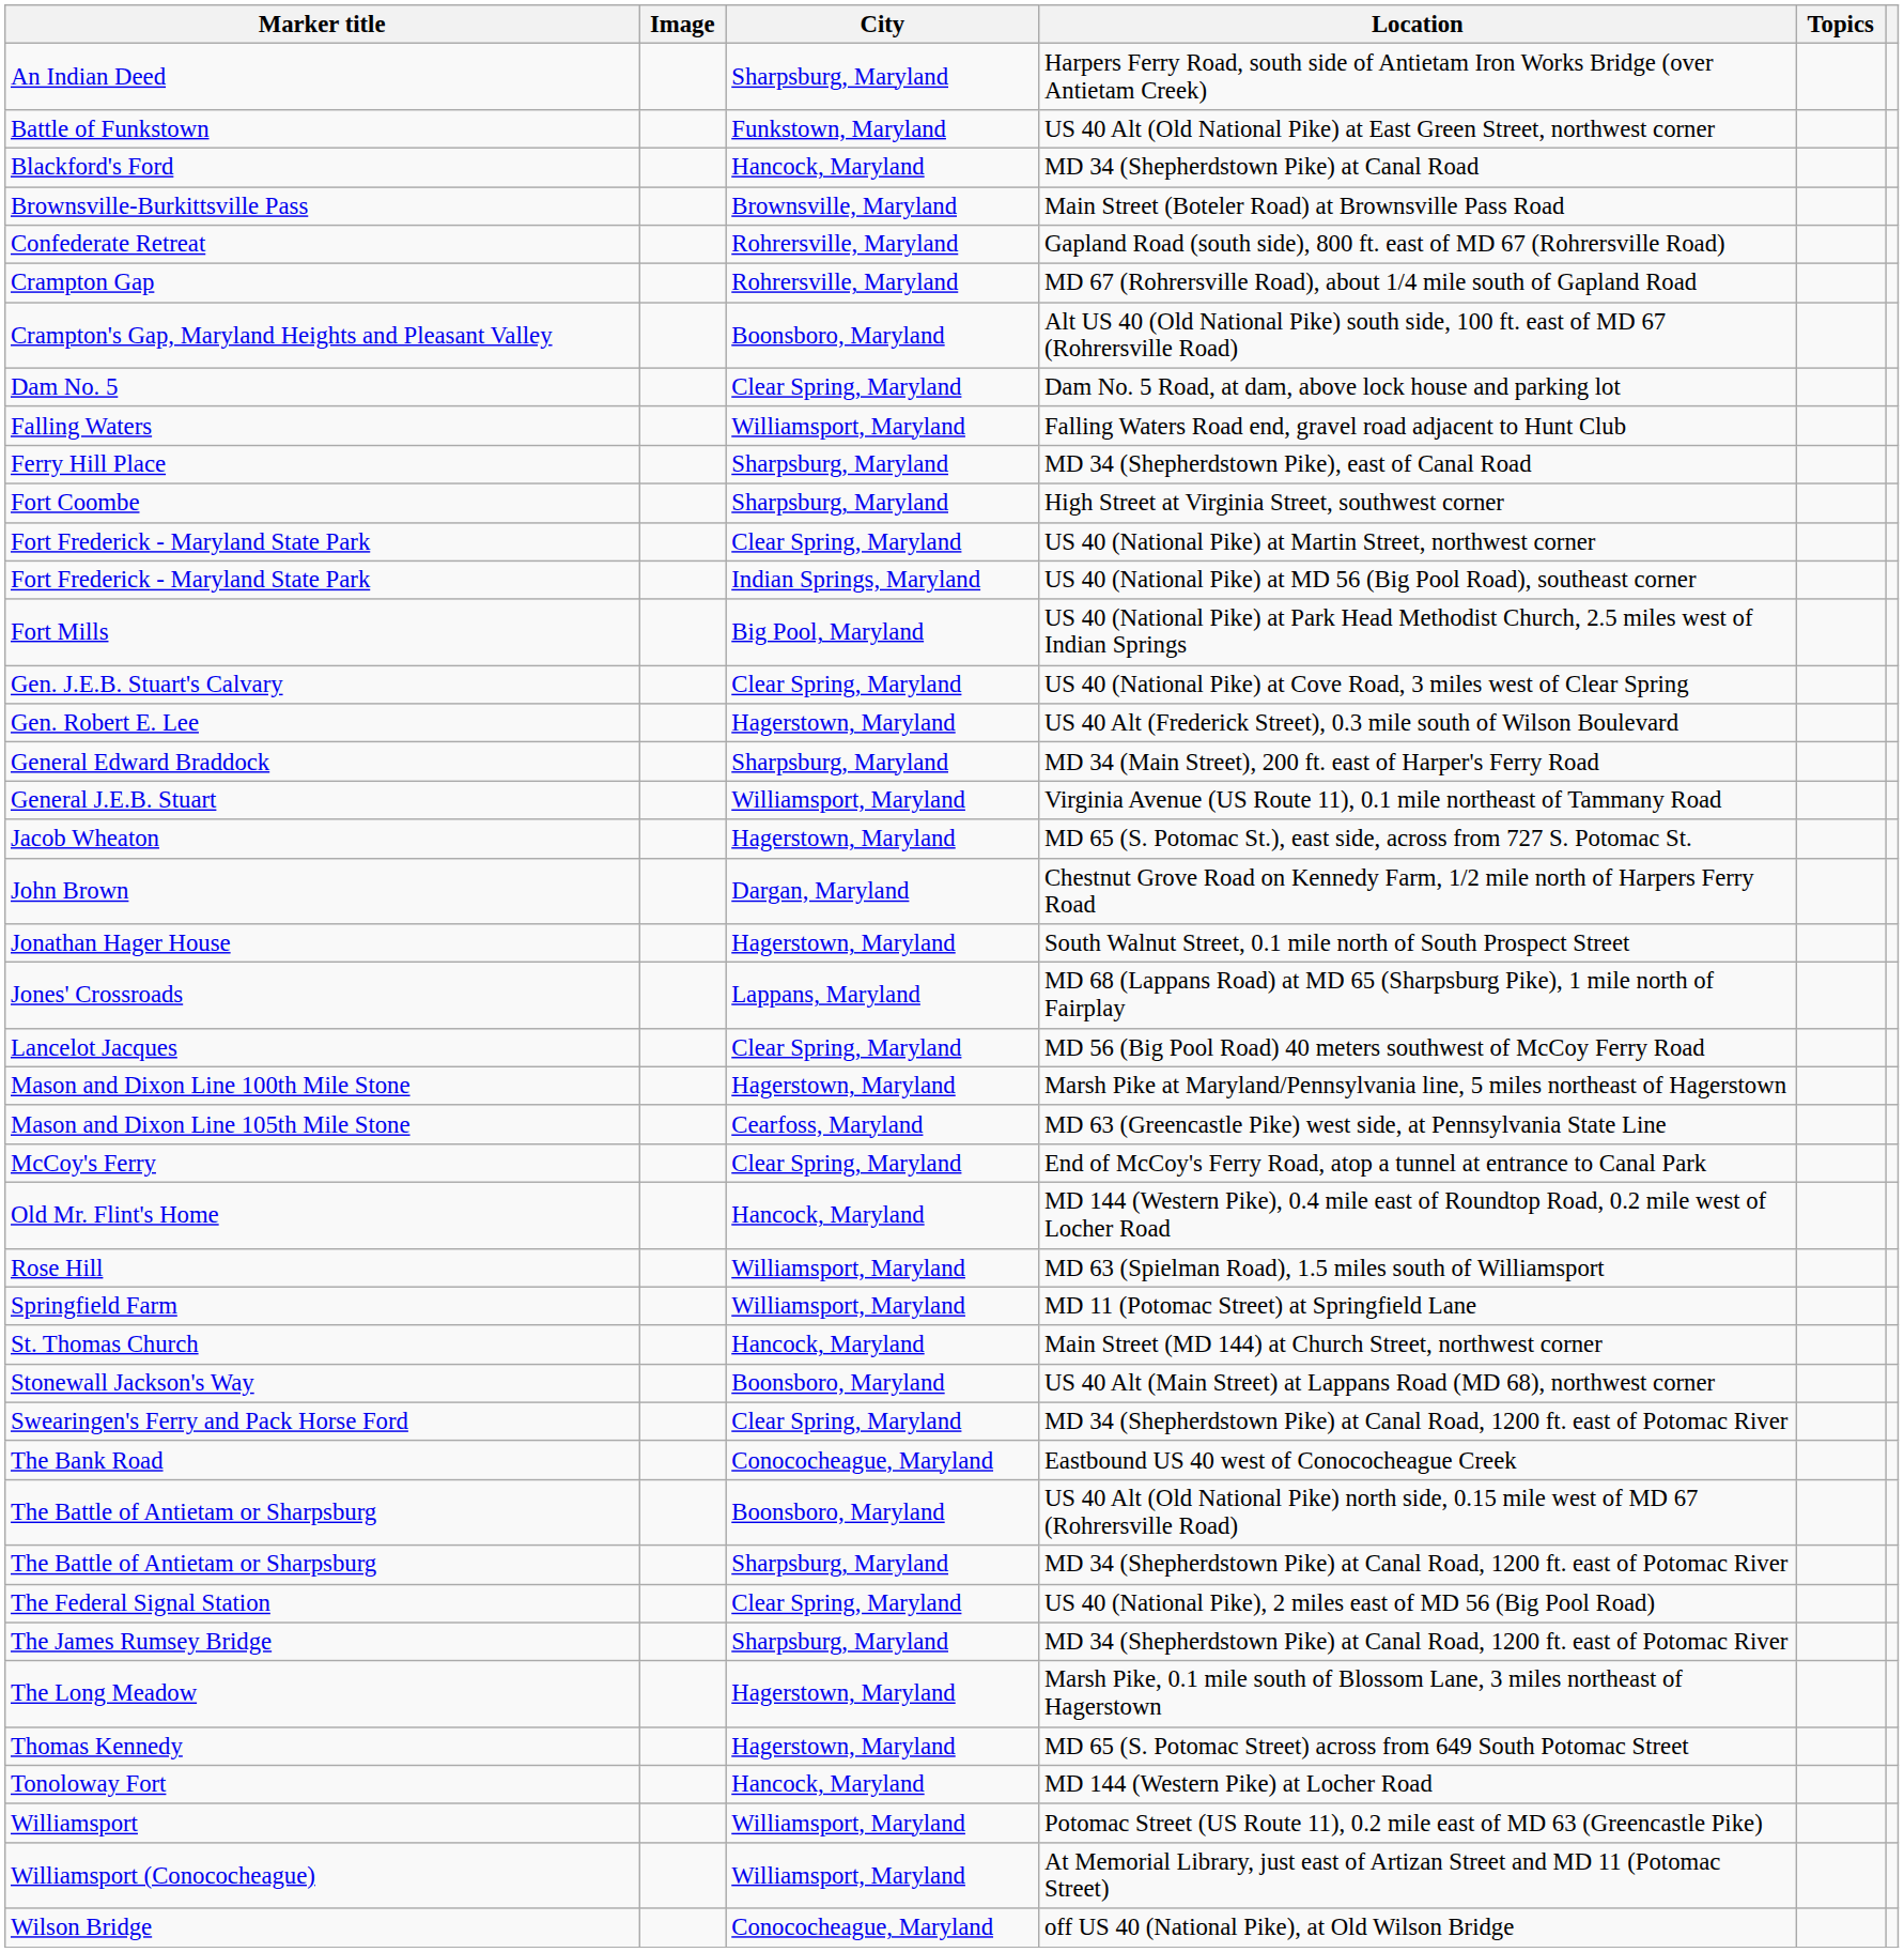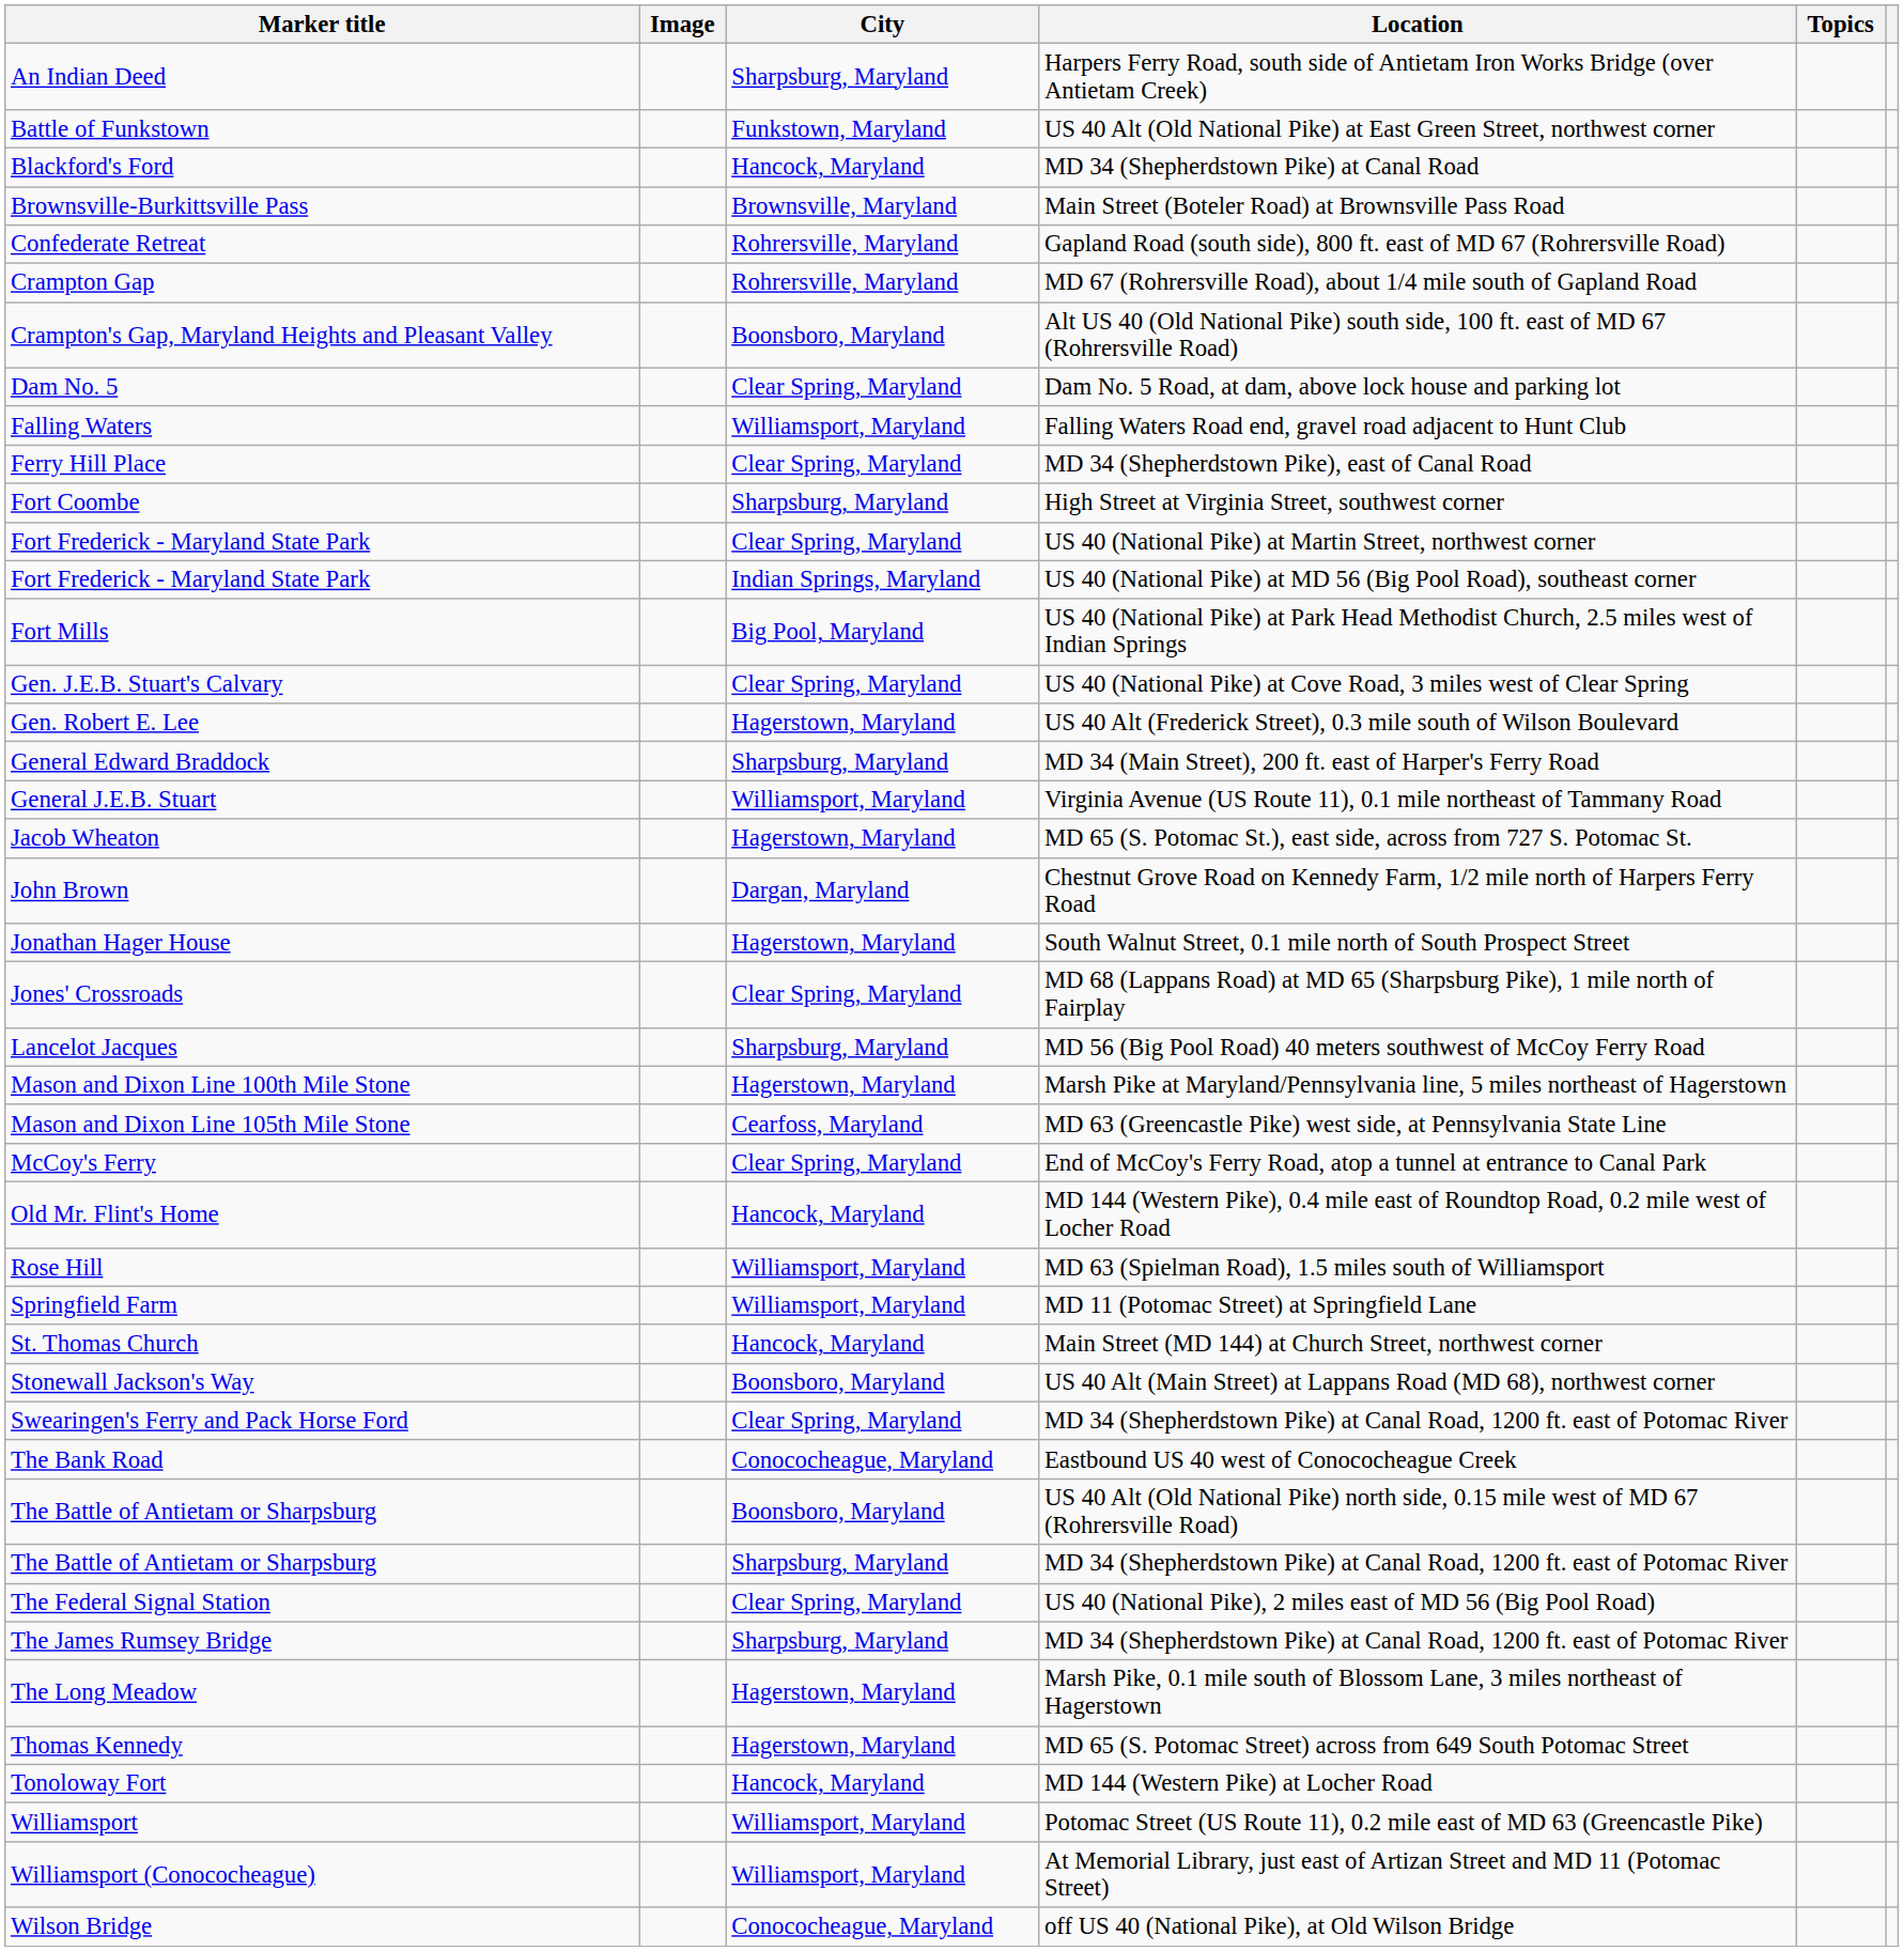Ferry Hill Place | City: Sharpsburg, Maryland -> Clear Spring, Maryland
Jones' Crossroads | City: Lappans, Maryland -> Clear Spring, Maryland
Lancelot Jacques | City: Clear Spring, Maryland -> Sharpsburg, Maryland
